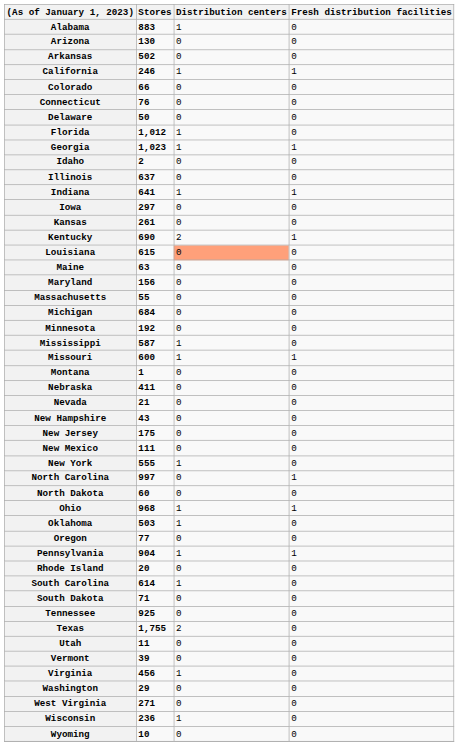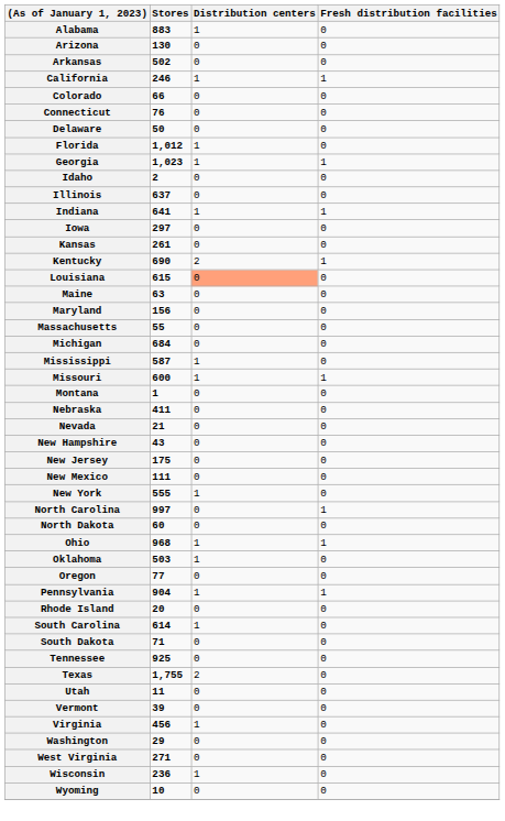- row: Minnesota | 192 | 0 | 0
